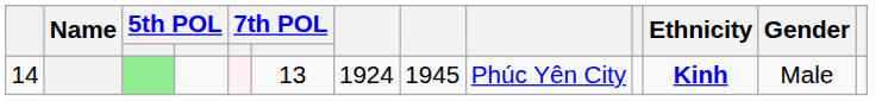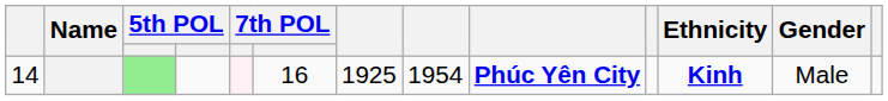14 | column 6: 13 -> 16
14 | column 7: 1924 -> 1925
14 | column 8: 1945 -> 1954
14 | column 9: normal -> bold
